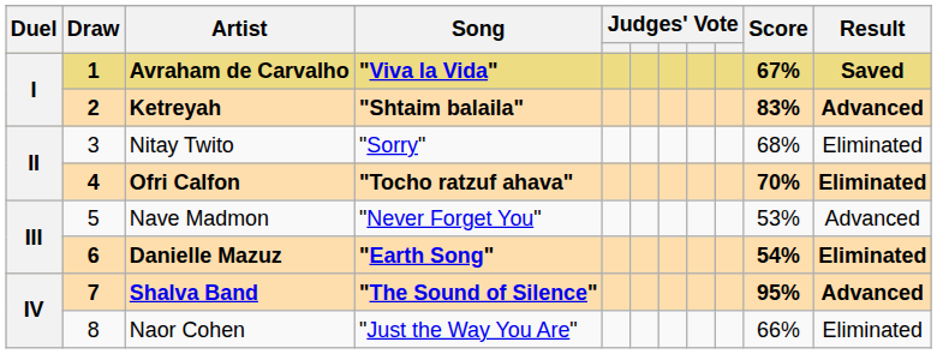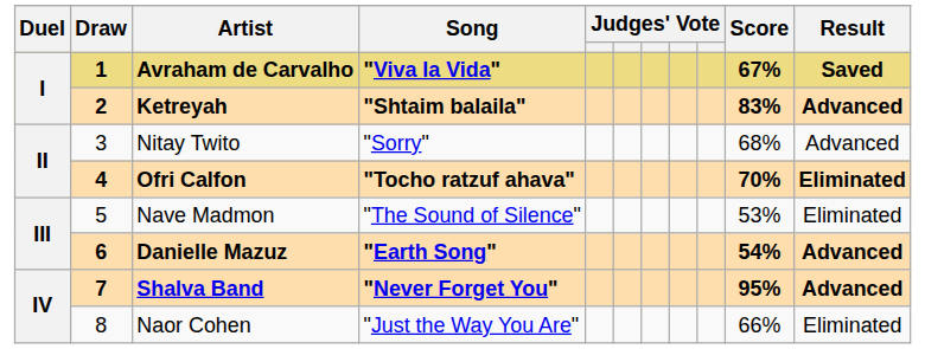Nitay Twito | Result: Eliminated -> Advanced
Nave Madmon | Song: "Never Forget You" -> "The Sound of Silence"
Nave Madmon | Result: Advanced -> Eliminated
Danielle Mazuz | Result: Eliminated -> Advanced
Shalva Band | Song: "The Sound of Silence" -> "Never Forget You"
